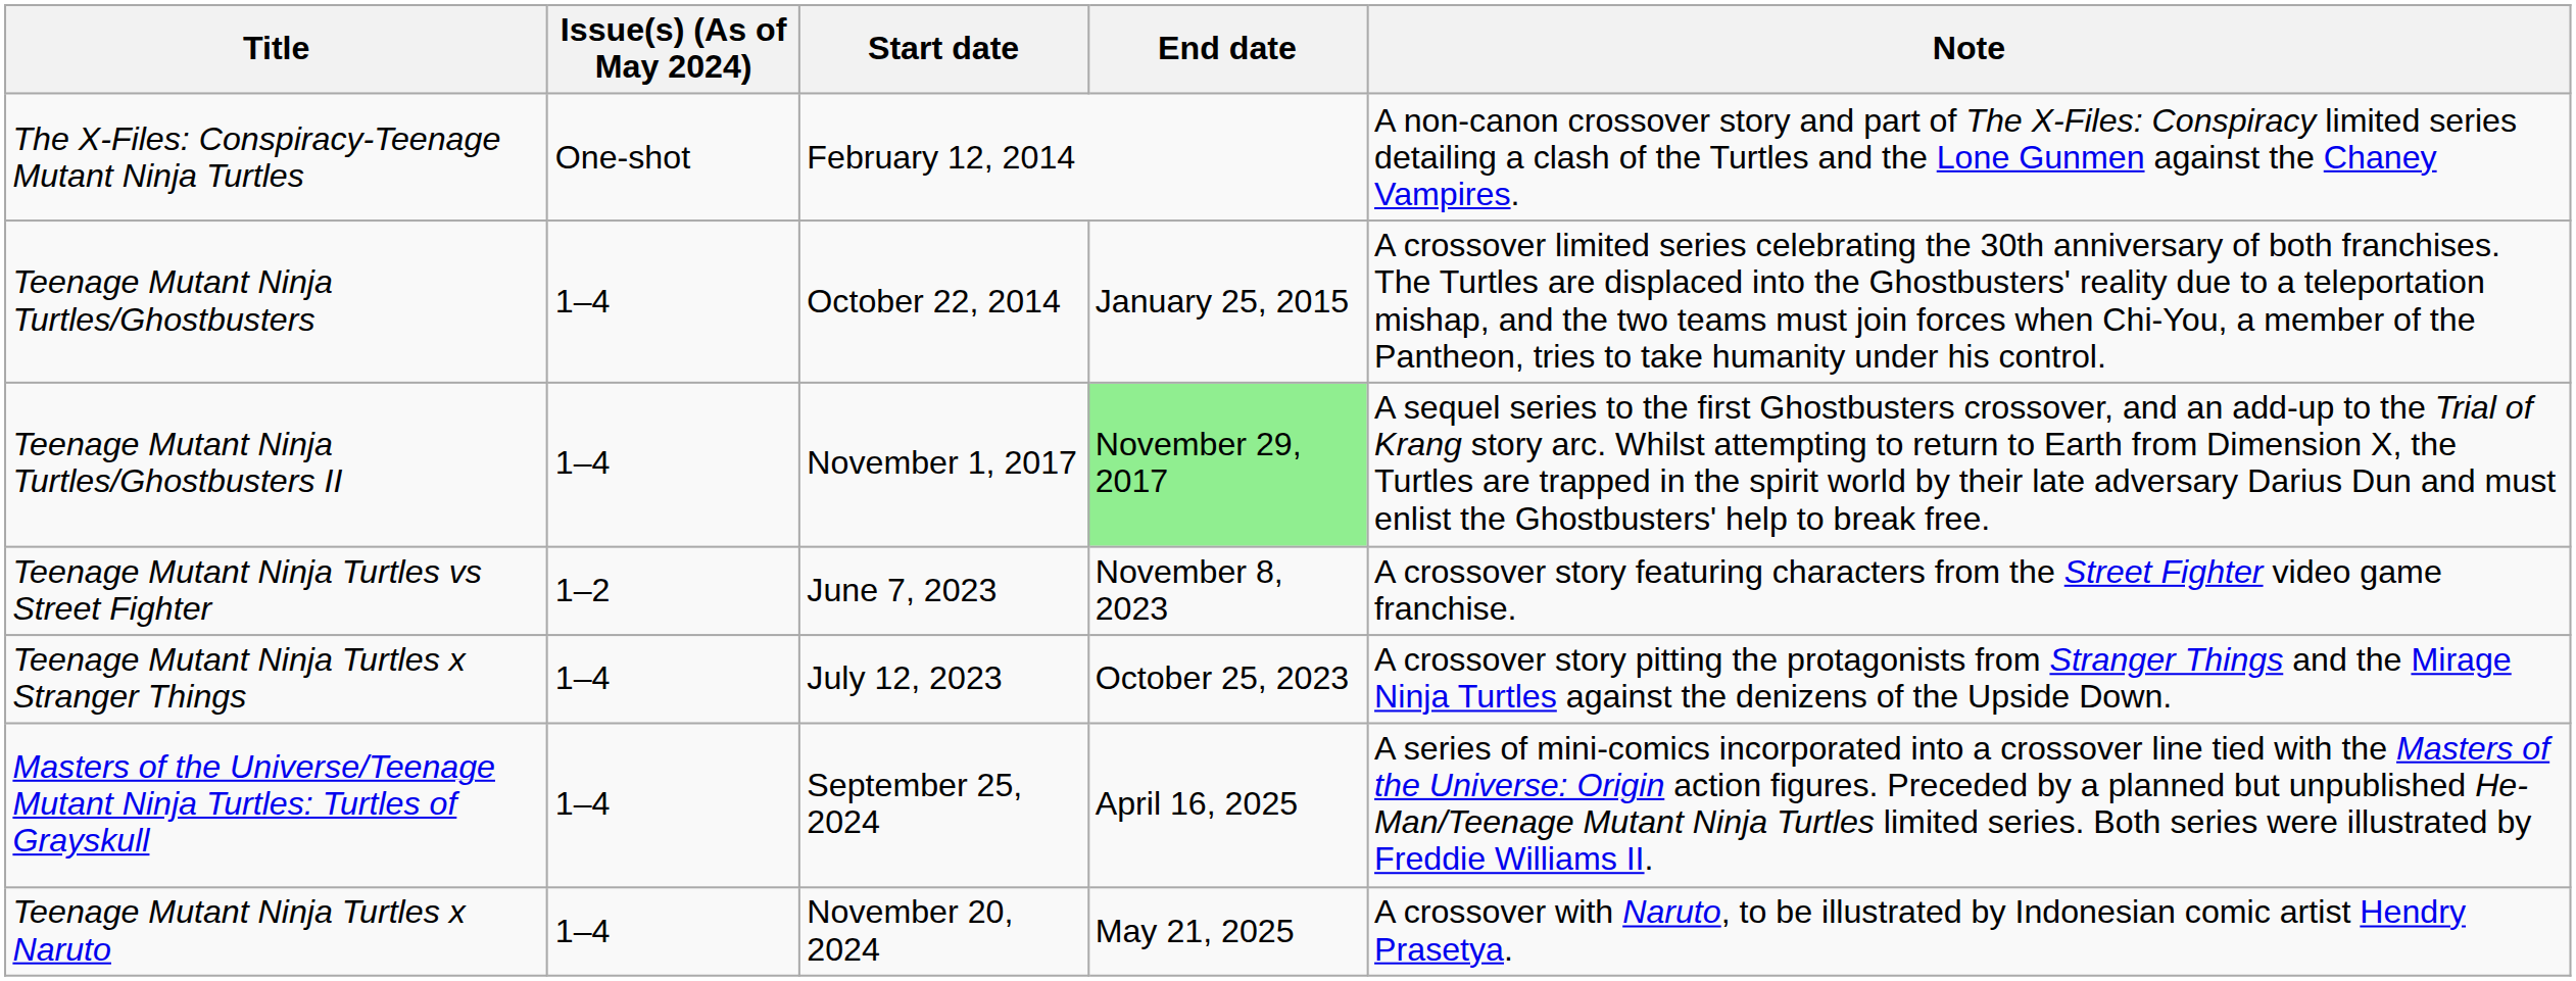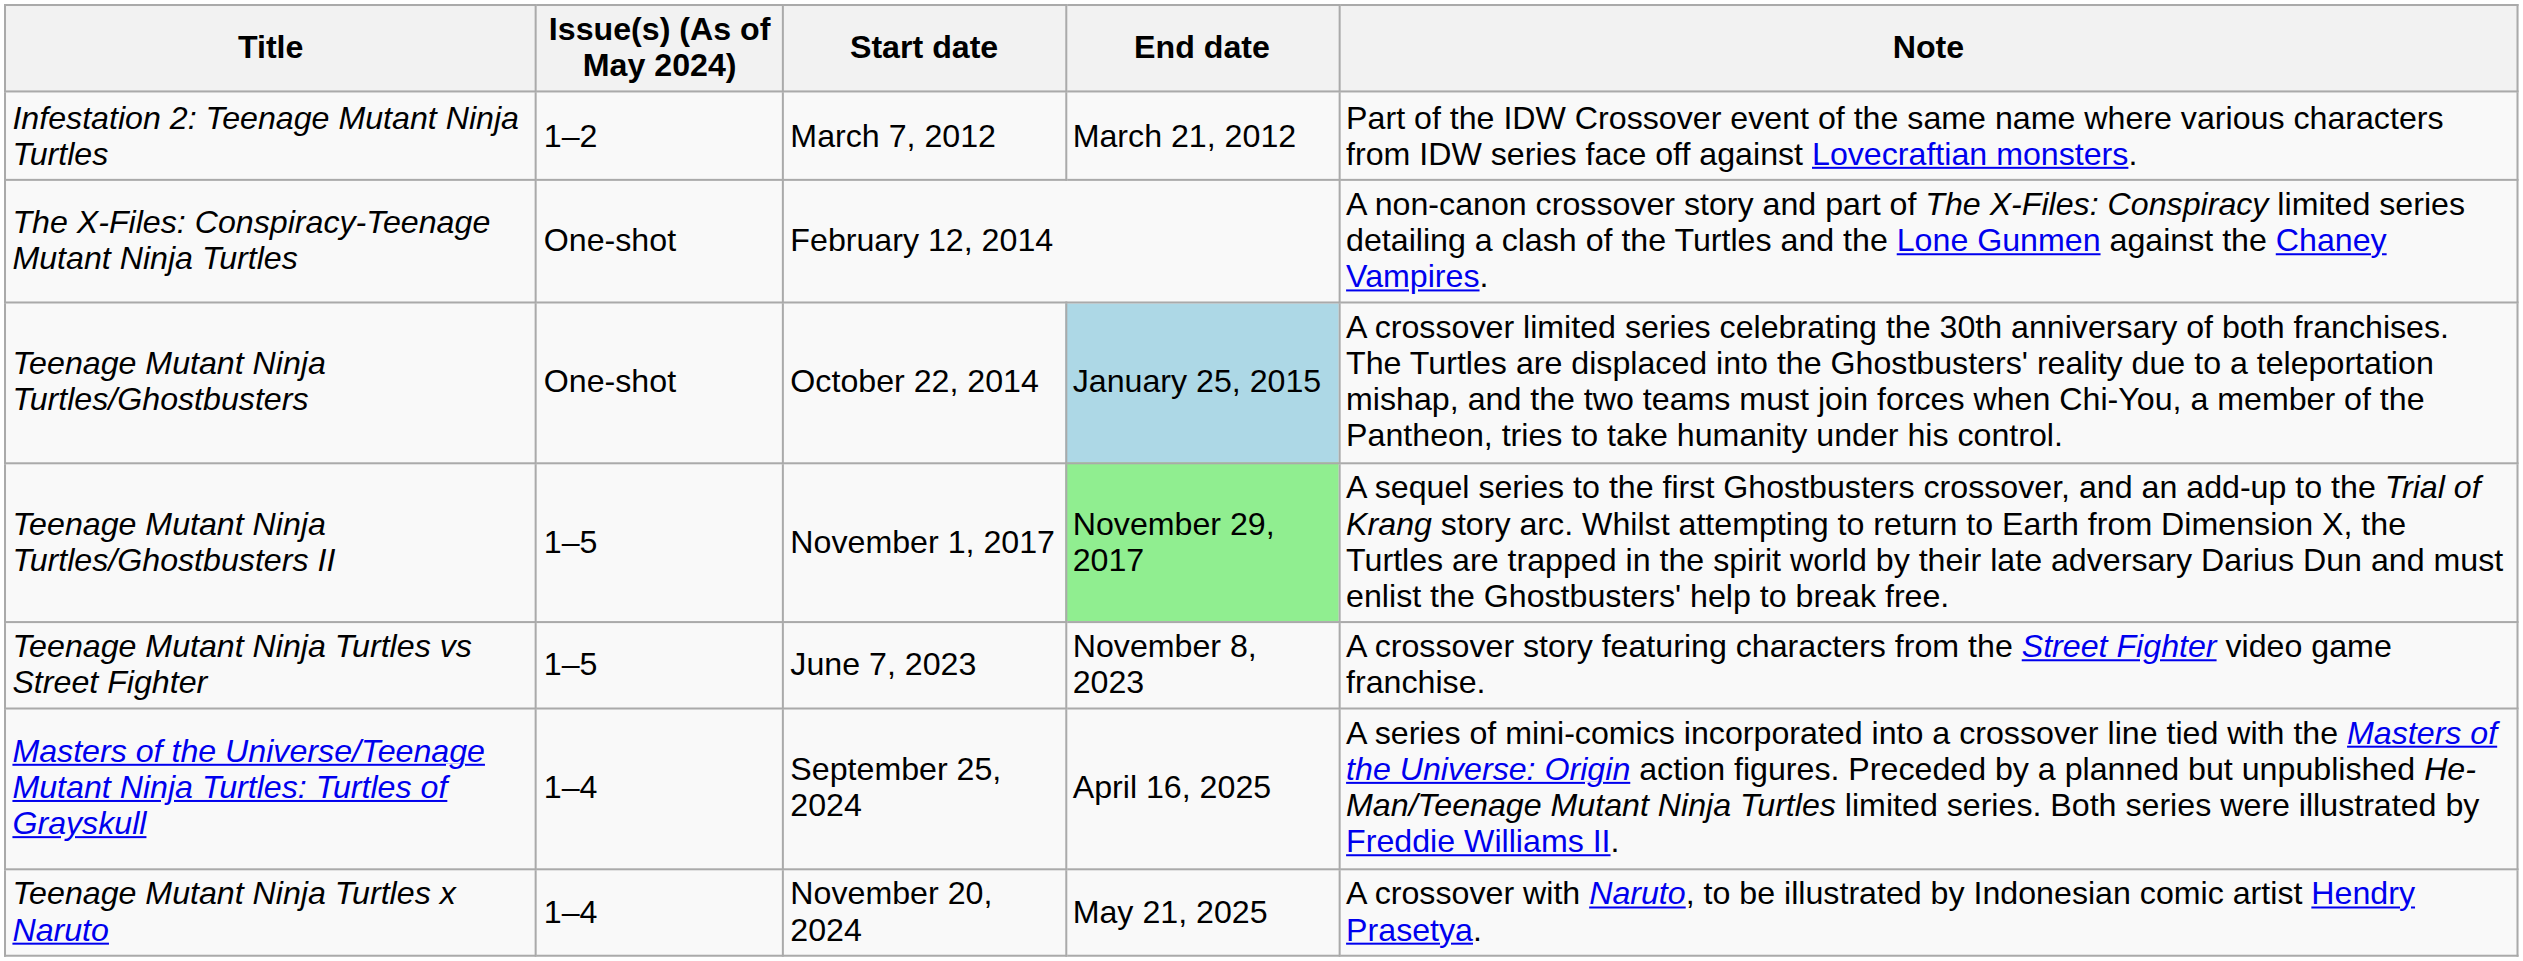+ row: Infestation 2: Teenage Mutant Ninja Turtles | 1–2 | March 7, 2012 | March 21, 2012 | Part of the IDW Crossover event of the same name where various characters from IDW series face off against Lovecraftian monsters.
Teenage Mutant Ninja Turtles/Ghostbusters | Issue(s) (As of May 2024): 1–4 -> One-shot
Teenage Mutant Ninja Turtles/Ghostbusters | End date: no background -> lightblue background
Teenage Mutant Ninja Turtles/Ghostbusters II | Issue(s) (As of May 2024): 1–4 -> 1–5
Teenage Mutant Ninja Turtles vs Street Fighter | Issue(s) (As of May 2024): 1–2 -> 1–5
- row: Teenage Mutant Ninja Turtles x Stranger Things | 1–4 | July 12, 2023 | October 25, 2023 | A crossover story pitting the protagonists from Stranger Things and the Mirage Ninja Turtles against the denizens of the Upside Down.
